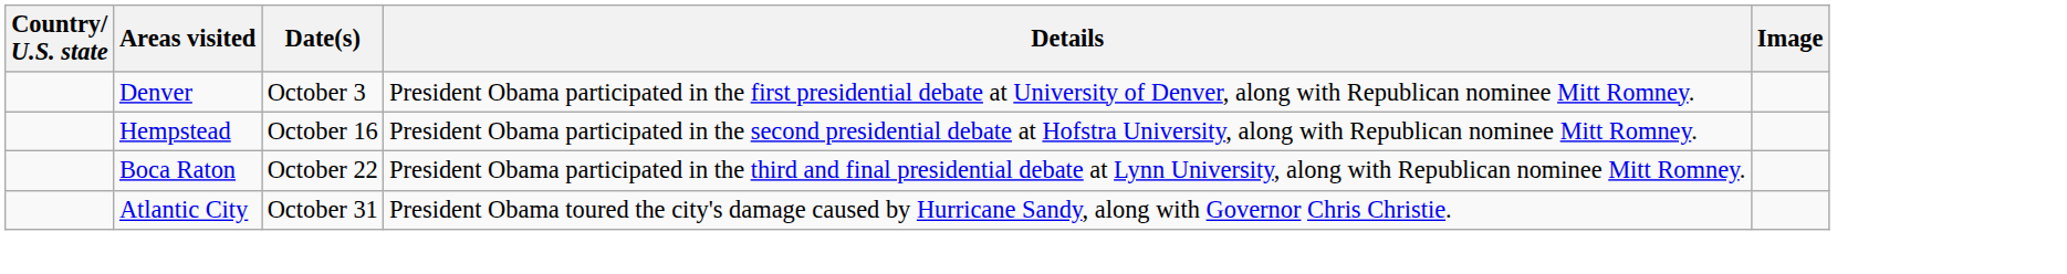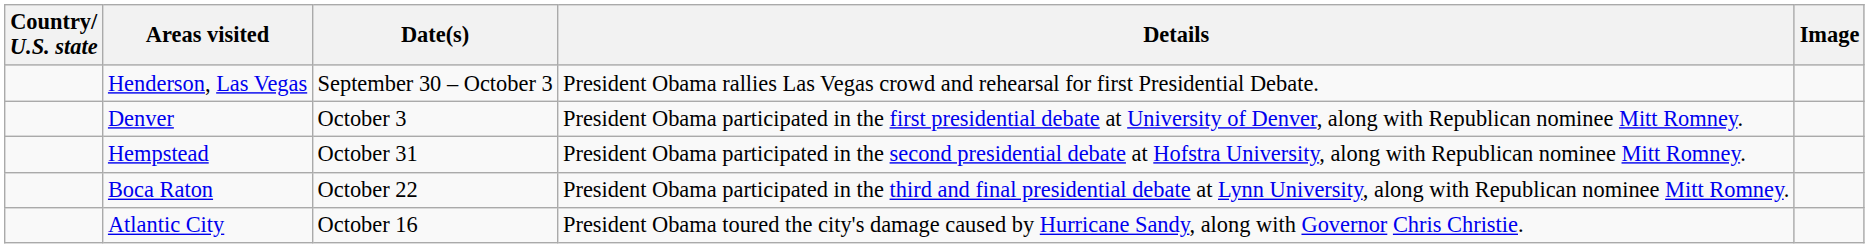+ row: Henderson, Las Vegas | September 30 – October 3 | President Obama rallies Las Vegas crowd and rehearsal for first Presidential Debate.
Hempstead | Date(s): October 16 -> October 31
Atlantic City | Date(s): October 31 -> October 16
